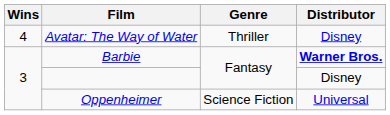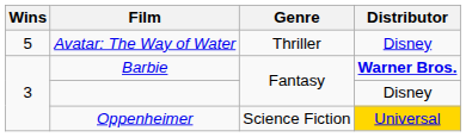Avatar: The Way of Water | Wins: 4 -> 5
Oppenheimer | Distributor: no background -> gold background
